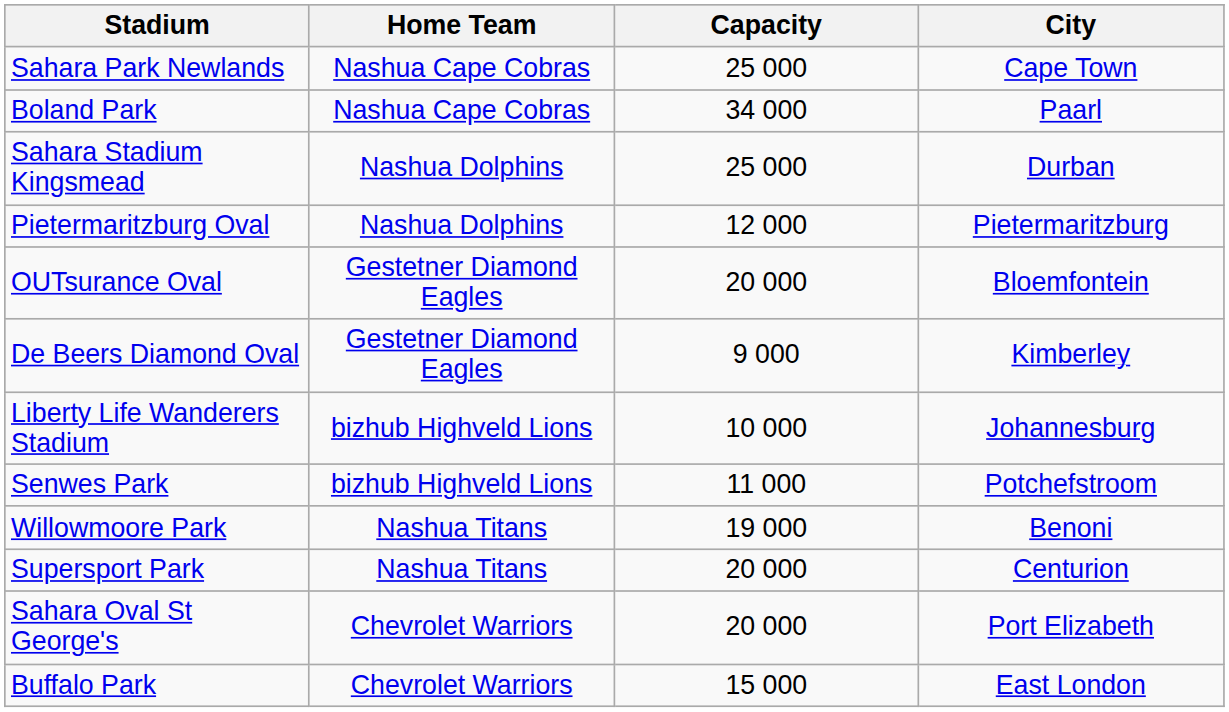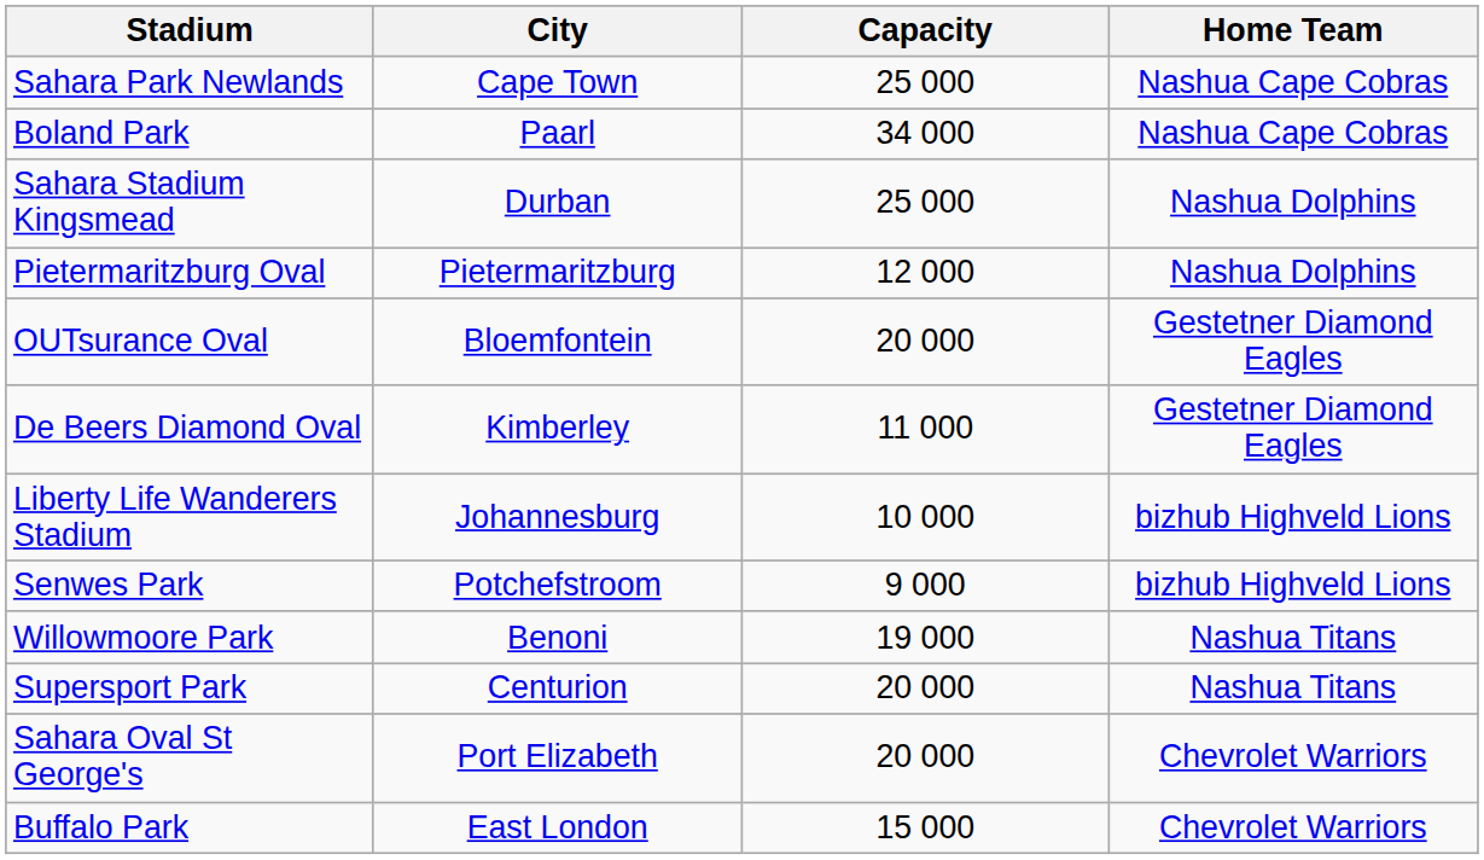columns swapped: City <-> Home Team
De Beers Diamond Oval | Capacity: 9 000 -> 11 000
Senwes Park | Capacity: 11 000 -> 9 000
